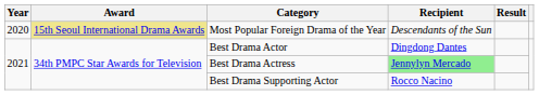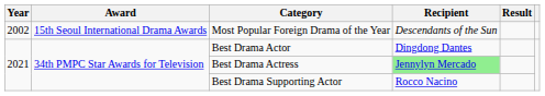Most Popular Foreign Drama of the Year | Year: 2020 -> 2002
Most Popular Foreign Drama of the Year | Award: khaki background -> no background
